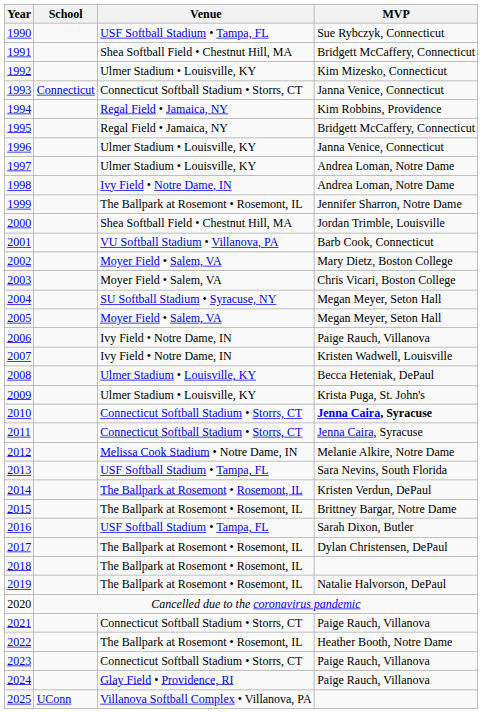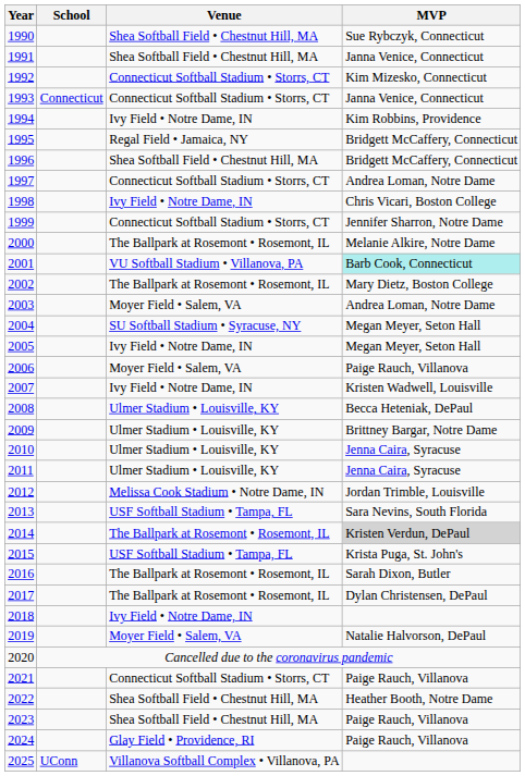1990 | Venue: USF Softball Stadium • Tampa, FL -> Shea Softball Field • Chestnut Hill, MA
1991 | MVP: Bridgett McCaffery, Connecticut -> Janna Venice, Connecticut
1992 | Venue: Ulmer Stadium • Louisville, KY -> Connecticut Softball Stadium • Storrs, CT
1994 | Venue: Regal Field • Jamaica, NY -> Ivy Field • Notre Dame, IN
1996 | Venue: Ulmer Stadium • Louisville, KY -> Shea Softball Field • Chestnut Hill, MA
1996 | MVP: Janna Venice, Connecticut -> Bridgett McCaffery, Connecticut
1997 | Venue: Ulmer Stadium • Louisville, KY -> Connecticut Softball Stadium • Storrs, CT
1998 | MVP: Andrea Loman, Notre Dame -> Chris Vicari, Boston College
1999 | Venue: The Ballpark at Rosemont • Rosemont, IL -> Connecticut Softball Stadium • Storrs, CT
2000 | Venue: Shea Softball Field • Chestnut Hill, MA -> The Ballpark at Rosemont • Rosemont, IL
2000 | MVP: Jordan Trimble, Louisville -> Melanie Alkire, Notre Dame
2001 | MVP: no background -> paleturquoise background
2002 | Venue: Moyer Field • Salem, VA -> The Ballpark at Rosemont • Rosemont, IL
2003 | MVP: Chris Vicari, Boston College -> Andrea Loman, Notre Dame
2005 | Venue: Moyer Field • Salem, VA -> Ivy Field • Notre Dame, IN
2006 | Venue: Ivy Field • Notre Dame, IN -> Moyer Field • Salem, VA
2009 | MVP: Krista Puga, St. John's -> Brittney Bargar, Notre Dame
2010 | Venue: Connecticut Softball Stadium • Storrs, CT -> Ulmer Stadium • Louisville, KY
2010 | MVP: bold -> normal
2011 | Venue: Connecticut Softball Stadium • Storrs, CT -> Ulmer Stadium • Louisville, KY
2012 | MVP: Melanie Alkire, Notre Dame -> Jordan Trimble, Louisville
2014 | MVP: no background -> lightgrey background
2015 | Venue: The Ballpark at Rosemont • Rosemont, IL -> USF Softball Stadium • Tampa, FL
2015 | MVP: Brittney Bargar, Notre Dame -> Krista Puga, St. John's
2016 | Venue: USF Softball Stadium • Tampa, FL -> The Ballpark at Rosemont • Rosemont, IL
2018 | Venue: The Ballpark at Rosemont • Rosemont, IL -> Ivy Field • Notre Dame, IN
2019 | Venue: The Ballpark at Rosemont • Rosemont, IL -> Moyer Field • Salem, VA
2022 | Venue: The Ballpark at Rosemont • Rosemont, IL -> Shea Softball Field • Chestnut Hill, MA
2023 | Venue: Connecticut Softball Stadium • Storrs, CT -> Shea Softball Field • Chestnut Hill, MA
